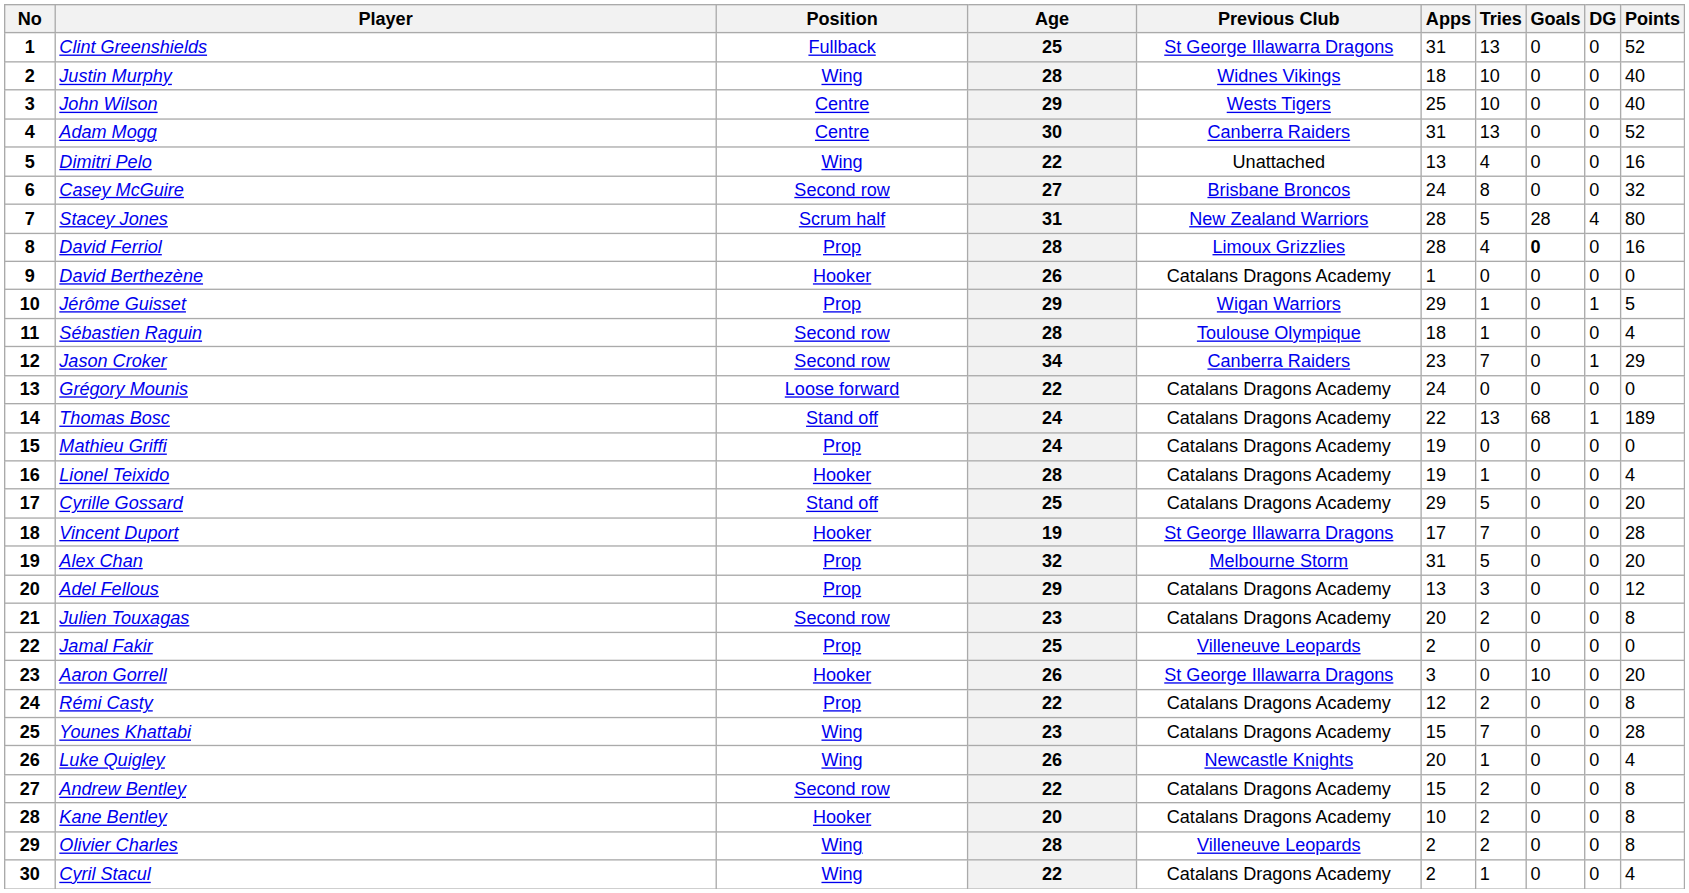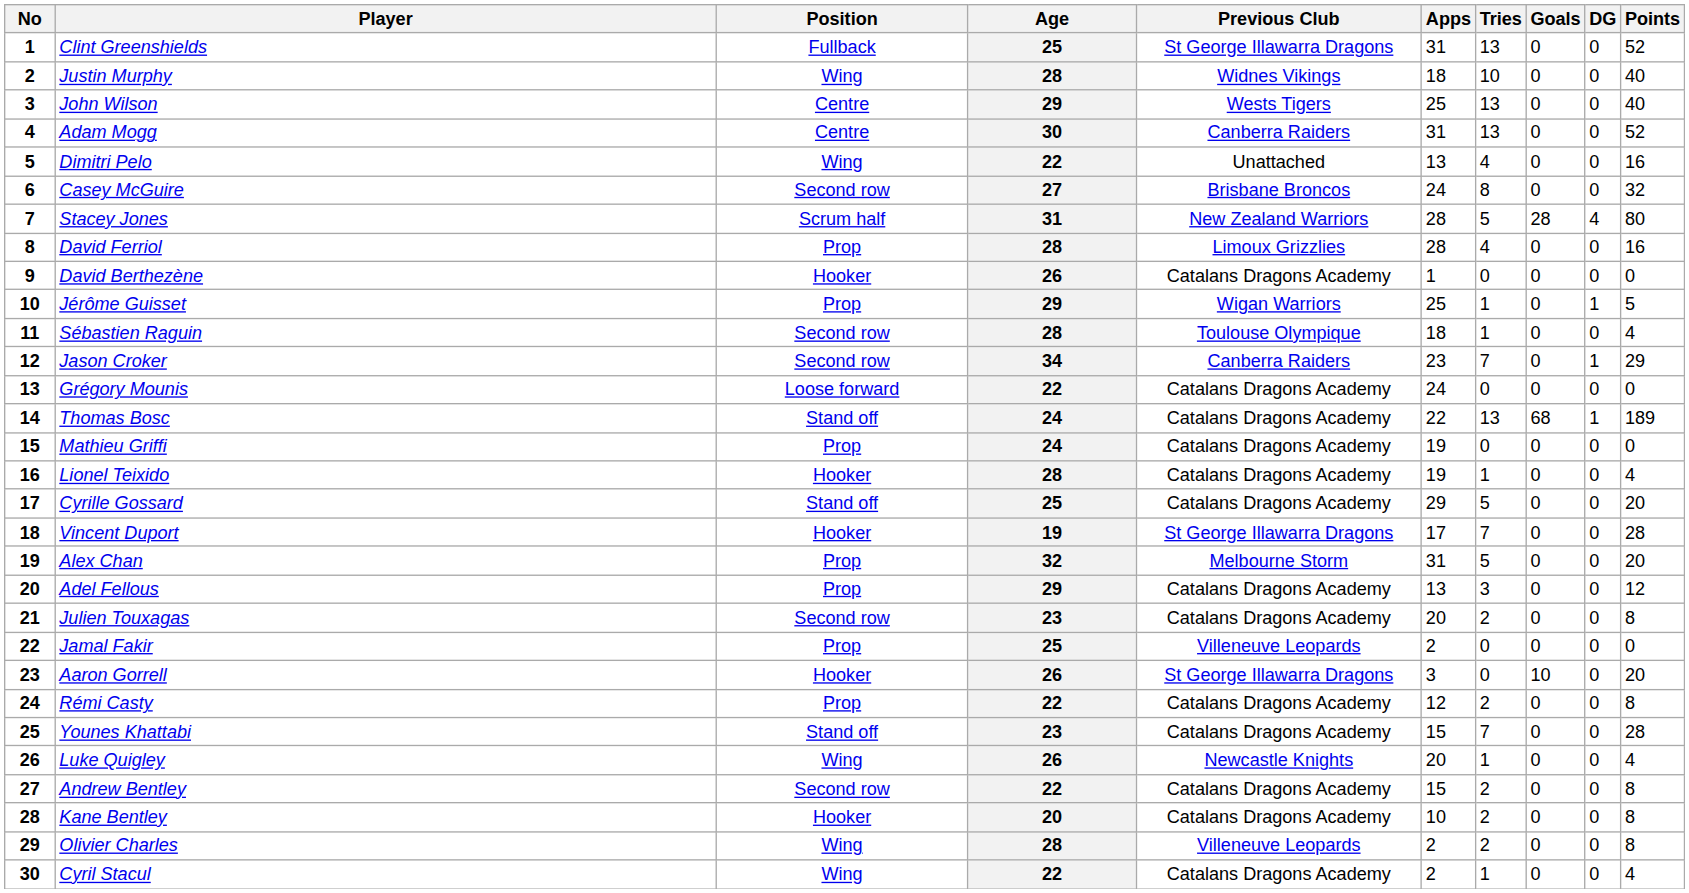John Wilson | Tries: 10 -> 13
David Ferriol | Goals: bold -> normal
Jérôme Guisset | Apps: 29 -> 25
Younes Khattabi | Position: Wing -> Stand off
